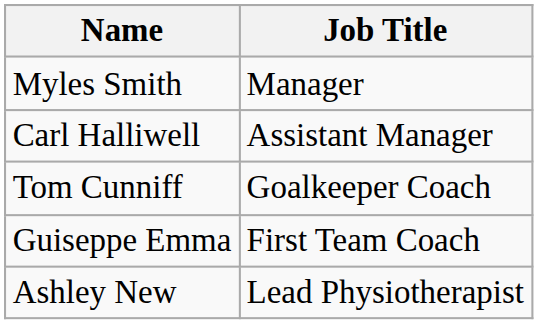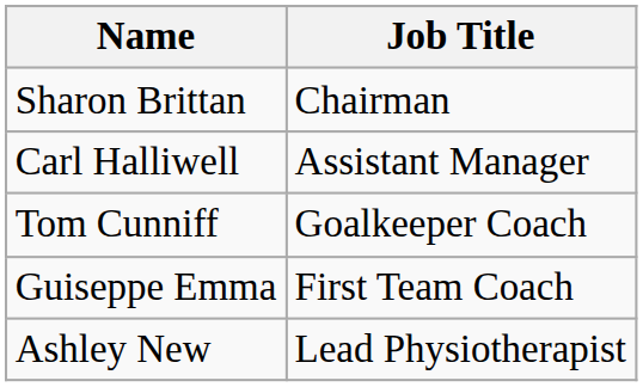+ row: Sharon Brittan | Chairman
- row: Myles Smith | Manager
